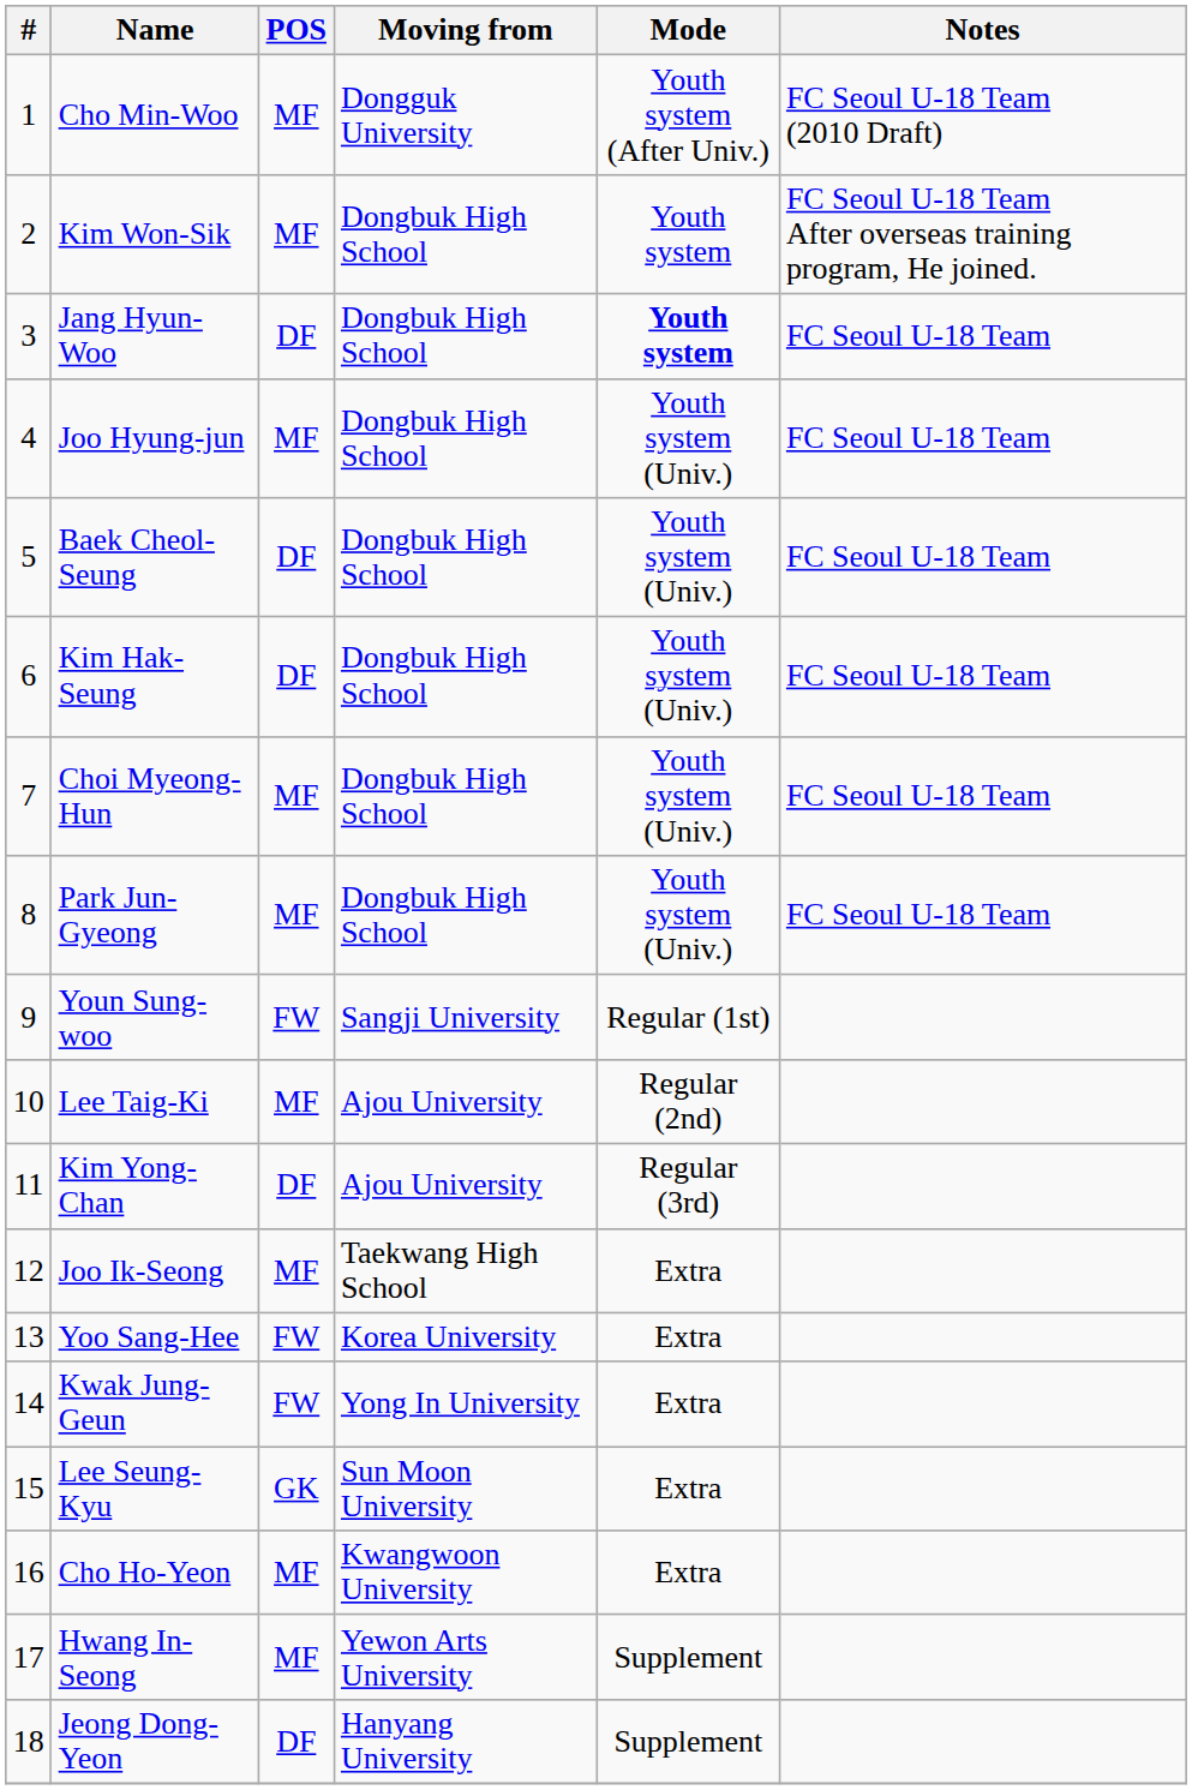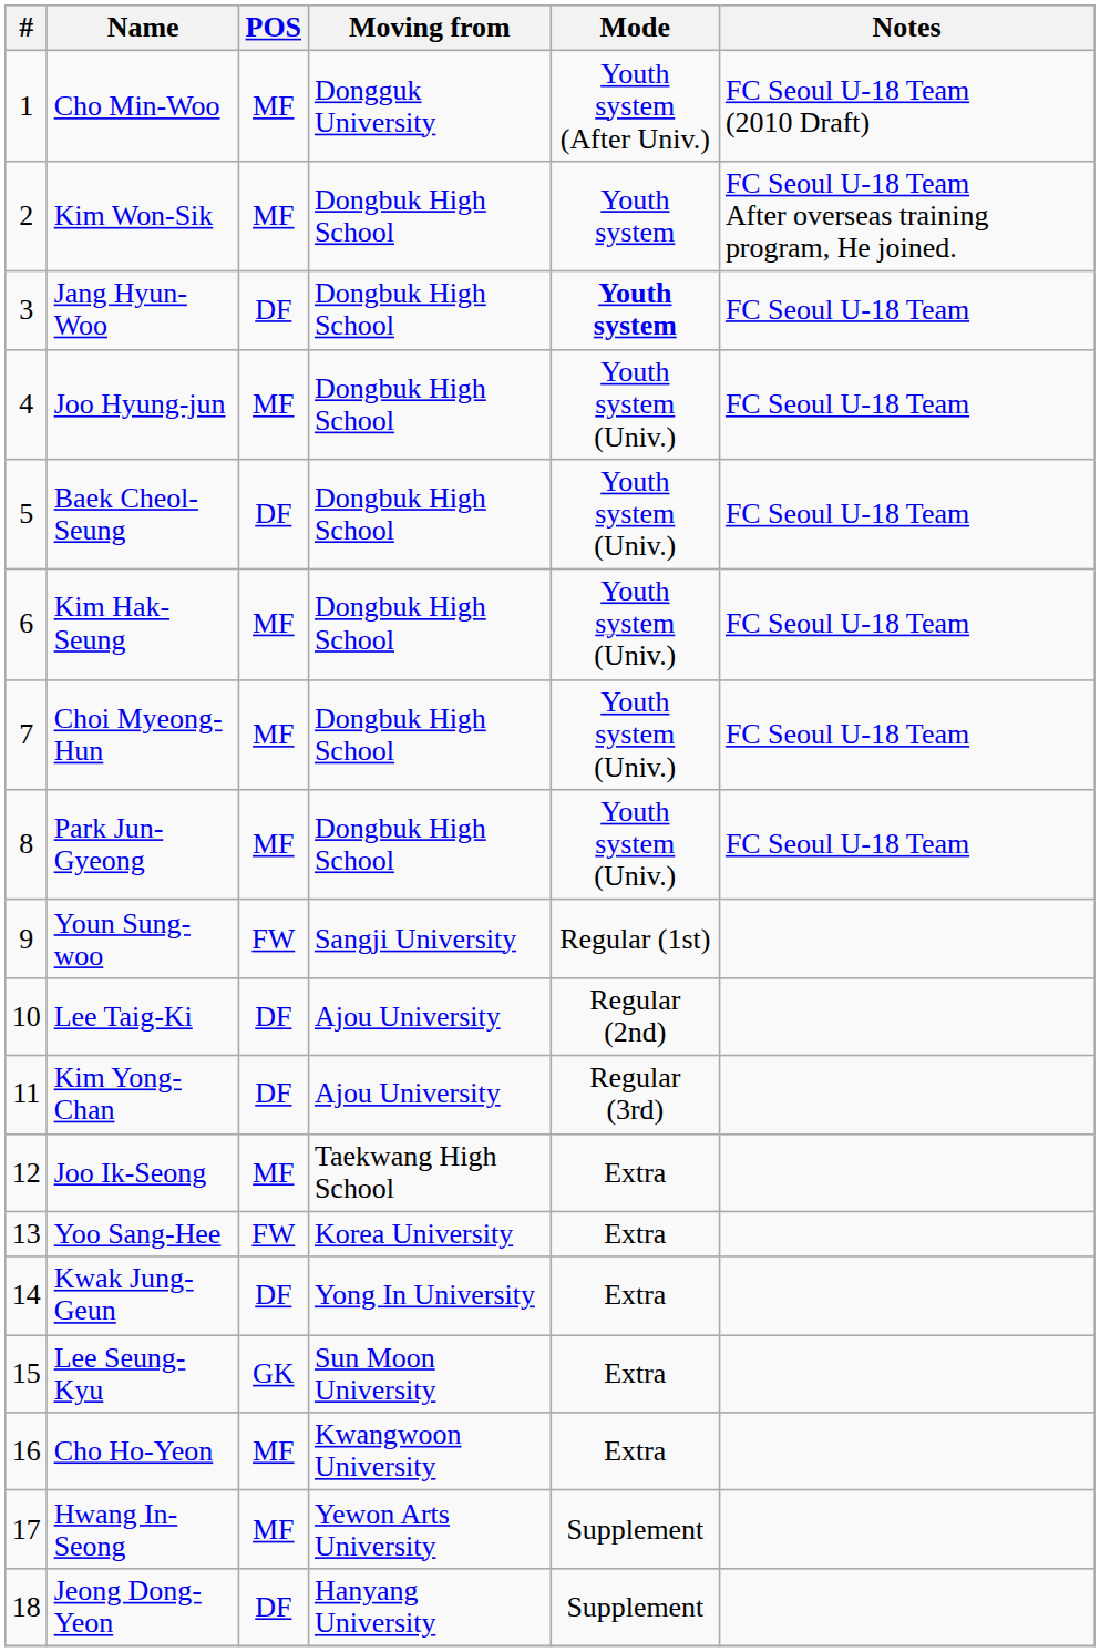Kim Hak-Seung | POS: DF -> MF
Lee Taig-Ki | POS: MF -> DF
Kwak Jung-Geun | POS: FW -> DF
